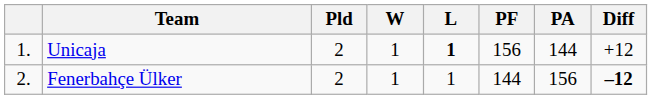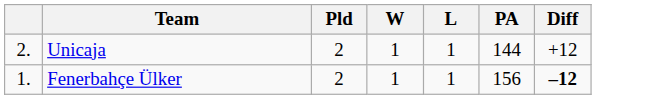- column: PF | 156 | 144
Unicaja | column 1: 1. -> 2.
Unicaja | L: bold -> normal
Fenerbahçe Ülker | column 1: 2. -> 1.
